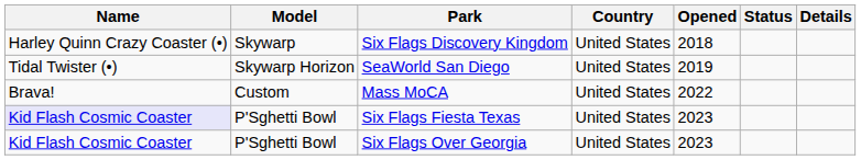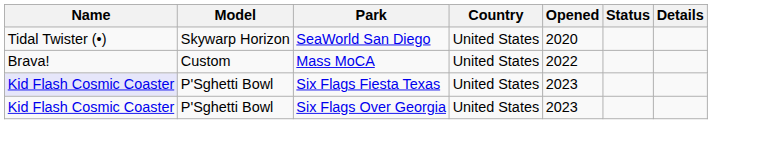- row: Harley Quinn Crazy Coaster (•) | Skywarp | Six Flags Discovery Kingdom | United States | 2018
SeaWorld San Diego | Opened: 2019 -> 2020
